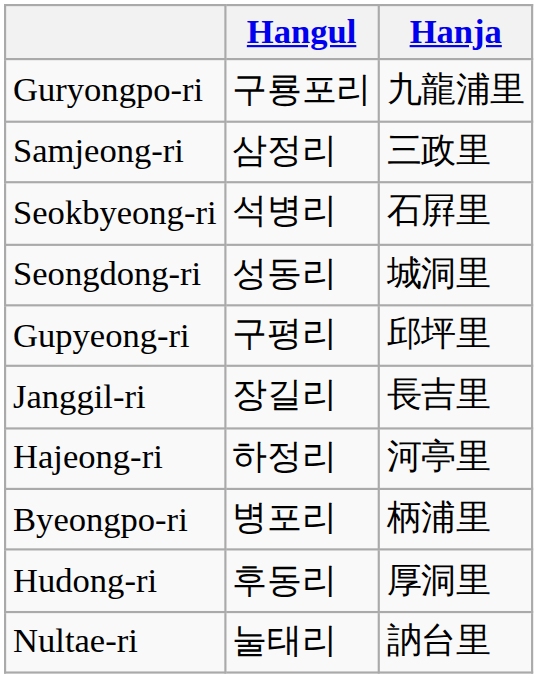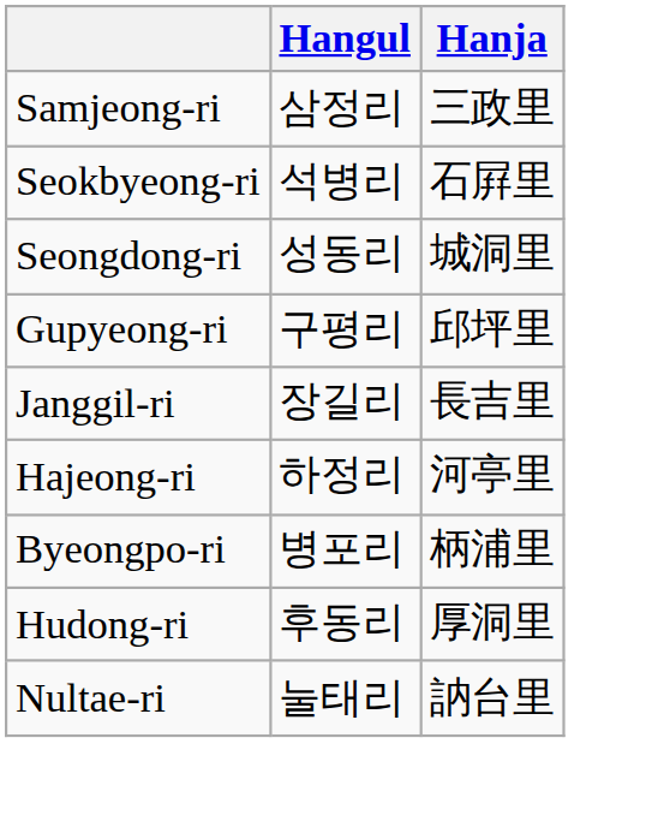- row: Guryongpo-ri | 구룡포리 | 九龍浦里
